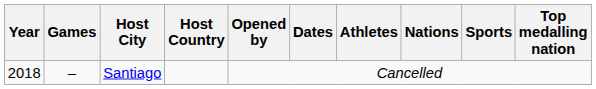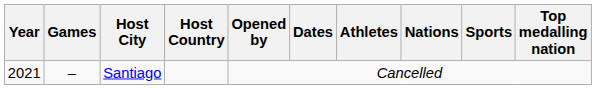Santiago | Year: 2018 -> 2021
